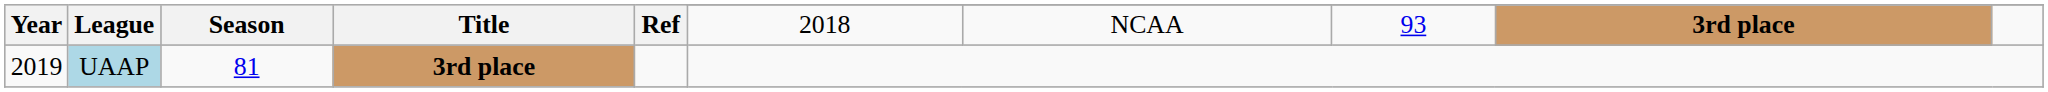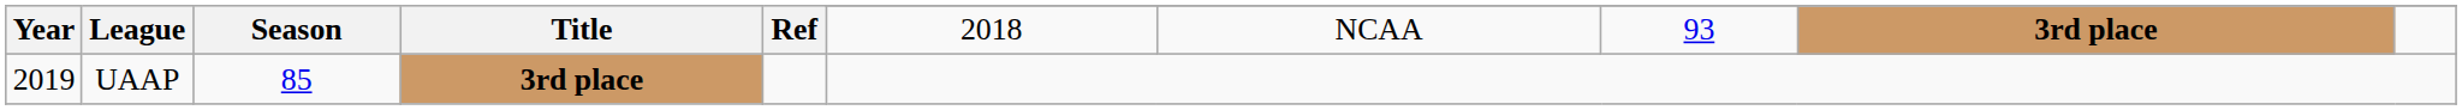2019 | League: lightblue background -> no background
2019 | Season: 81 -> 85
